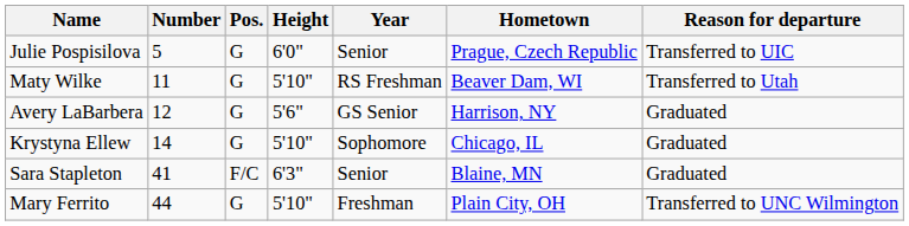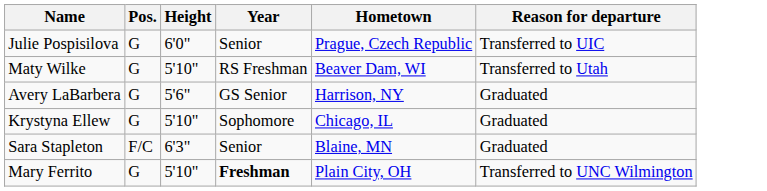- column: Number | 5 | 11 | 12 | 14 | 41 | 44
Mary Ferrito | Year: normal -> bold
